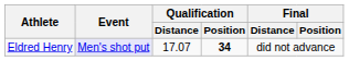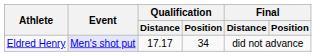Eldred Henry | Qualification / Distance: 17.07 -> 17.17
Eldred Henry | Qualification / Position: bold -> normal
